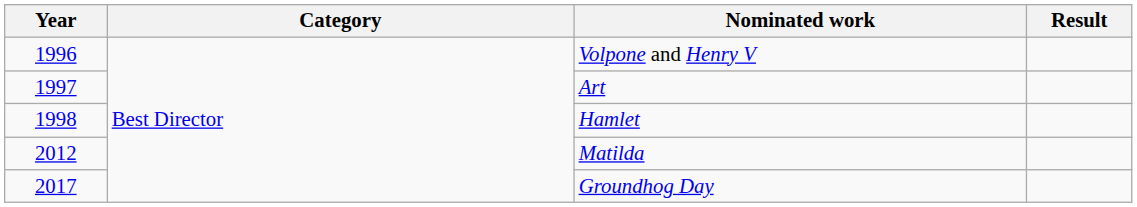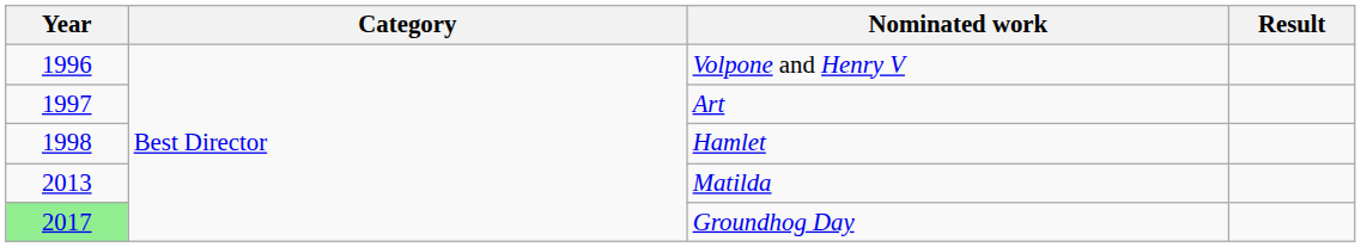Matilda | Year: 2012 -> 2013
Groundhog Day | Year: no background -> lightgreen background
